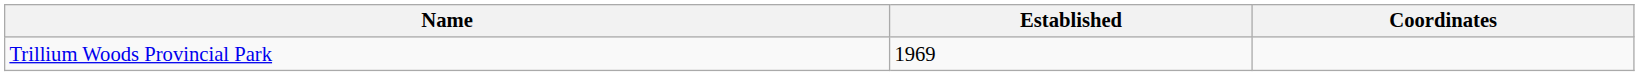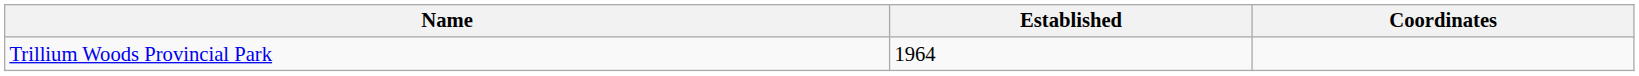Trillium Woods Provincial Park | Established: 1969 -> 1964
